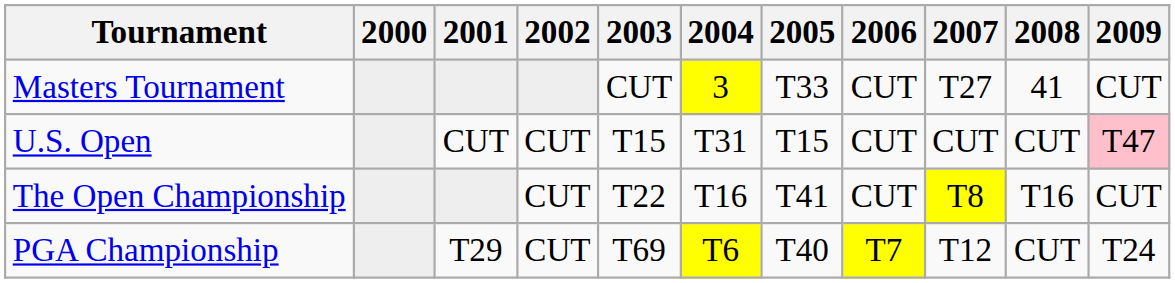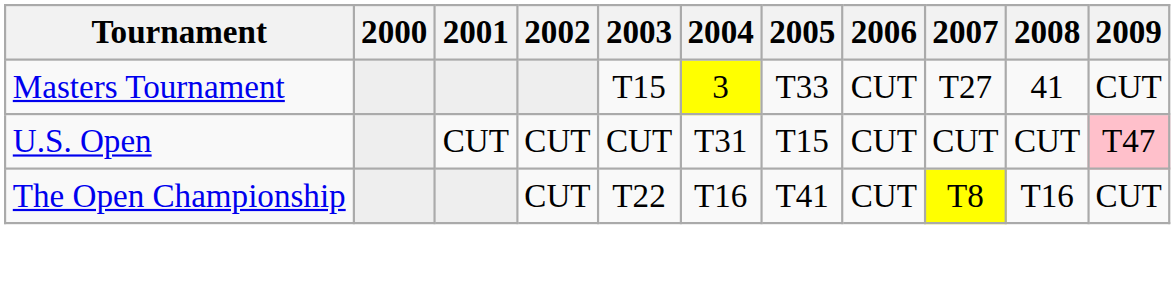Masters Tournament | 2003: CUT -> T15
U.S. Open | 2003: T15 -> CUT
- row: PGA Championship | T29 | CUT | T69 | T6 | T40 | T7 | T12 | CUT | T24
